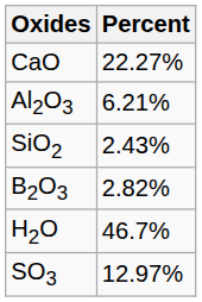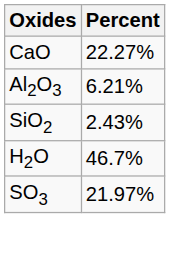- row: B2O3 | 2.82%
SO3 | Percent: 12.97% -> 21.97%
